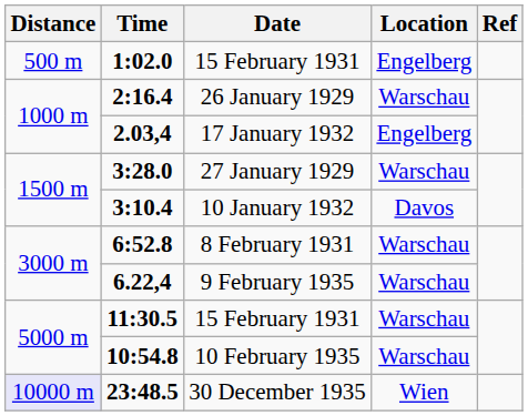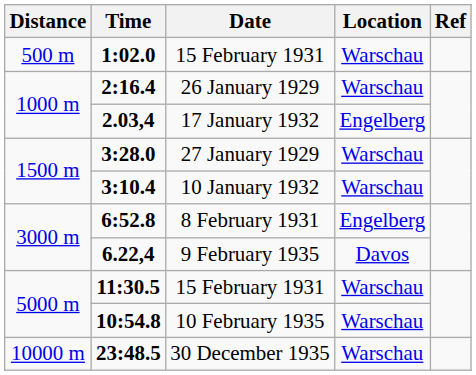1:02.0 / 15 February 1931 | Location: Engelberg -> Warschau
10 January 1932 | Location: Davos -> Warschau
8 February 1931 | Location: Warschau -> Engelberg
9 February 1935 | Location: Warschau -> Davos
30 December 1935 | Distance: lavender background -> no background
30 December 1935 | Location: Wien -> Warschau
